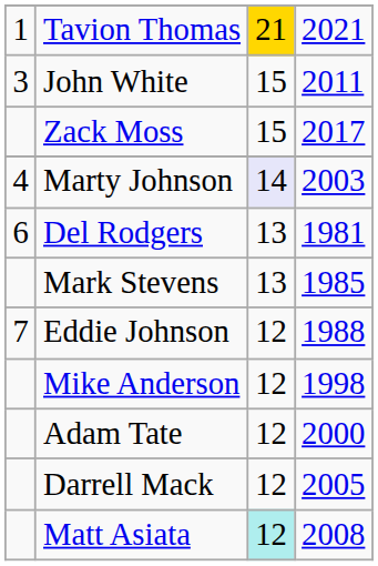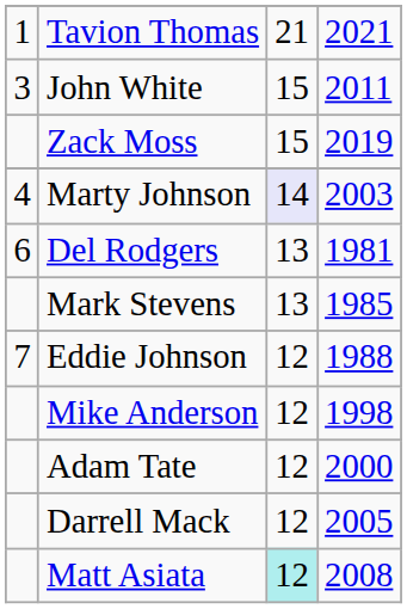Tavion Thomas | column 3: gold background -> no background
Zack Moss | column 4: 2017 -> 2019
